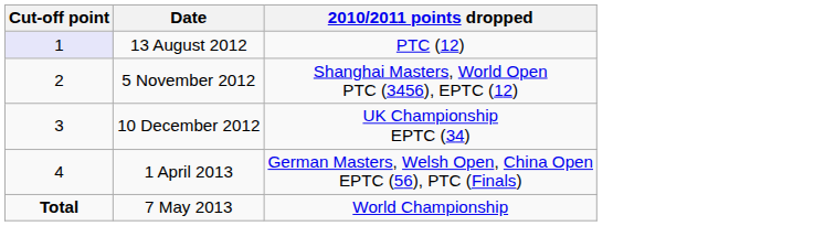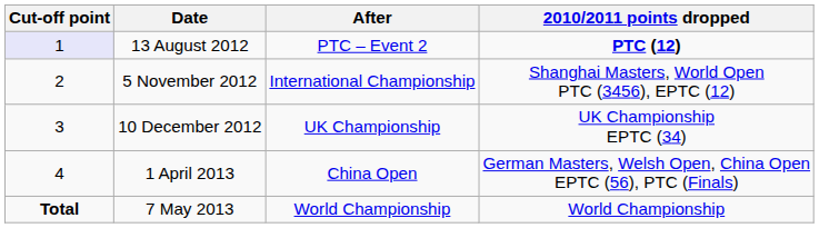+ column: After | PTC – Event 2 | International Championship | UK Championship | China Open | World Championship
13 August 2012 | 2010/2011 points dropped: normal -> bold
